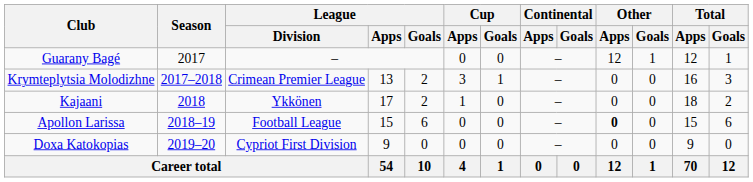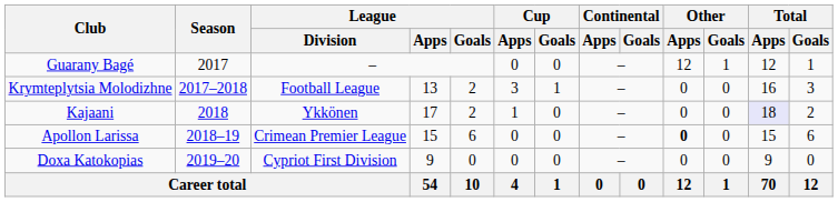Krymteplytsia Molodizhne | League / Division: Crimean Premier League -> Football League
Kajaani | Total / Apps: no background -> lavender background
Apollon Larissa | League / Division: Football League -> Crimean Premier League
